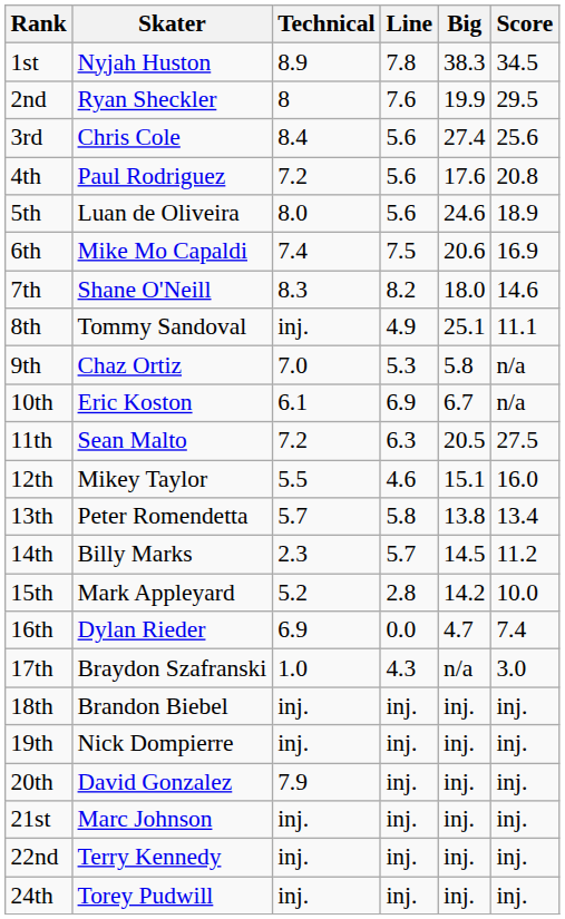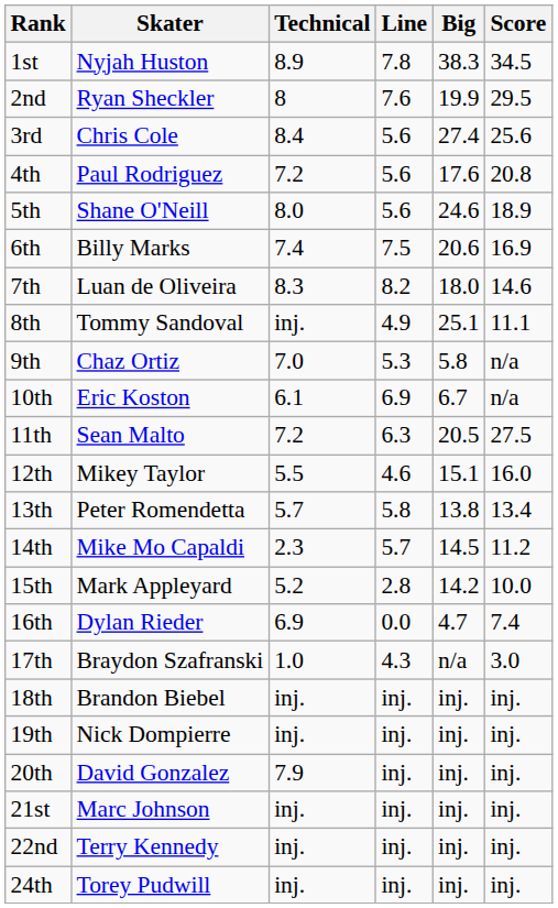5th | Skater: Luan de Oliveira -> Shane O'Neill
6th | Skater: Mike Mo Capaldi -> Billy Marks
7th | Skater: Shane O'Neill -> Luan de Oliveira
14th | Skater: Billy Marks -> Mike Mo Capaldi
